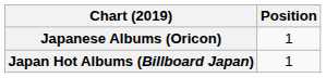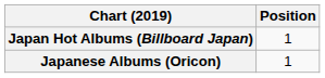rows swapped: Japanese Albums (Oricon) <-> Japan Hot Albums (Billboard Japan)
